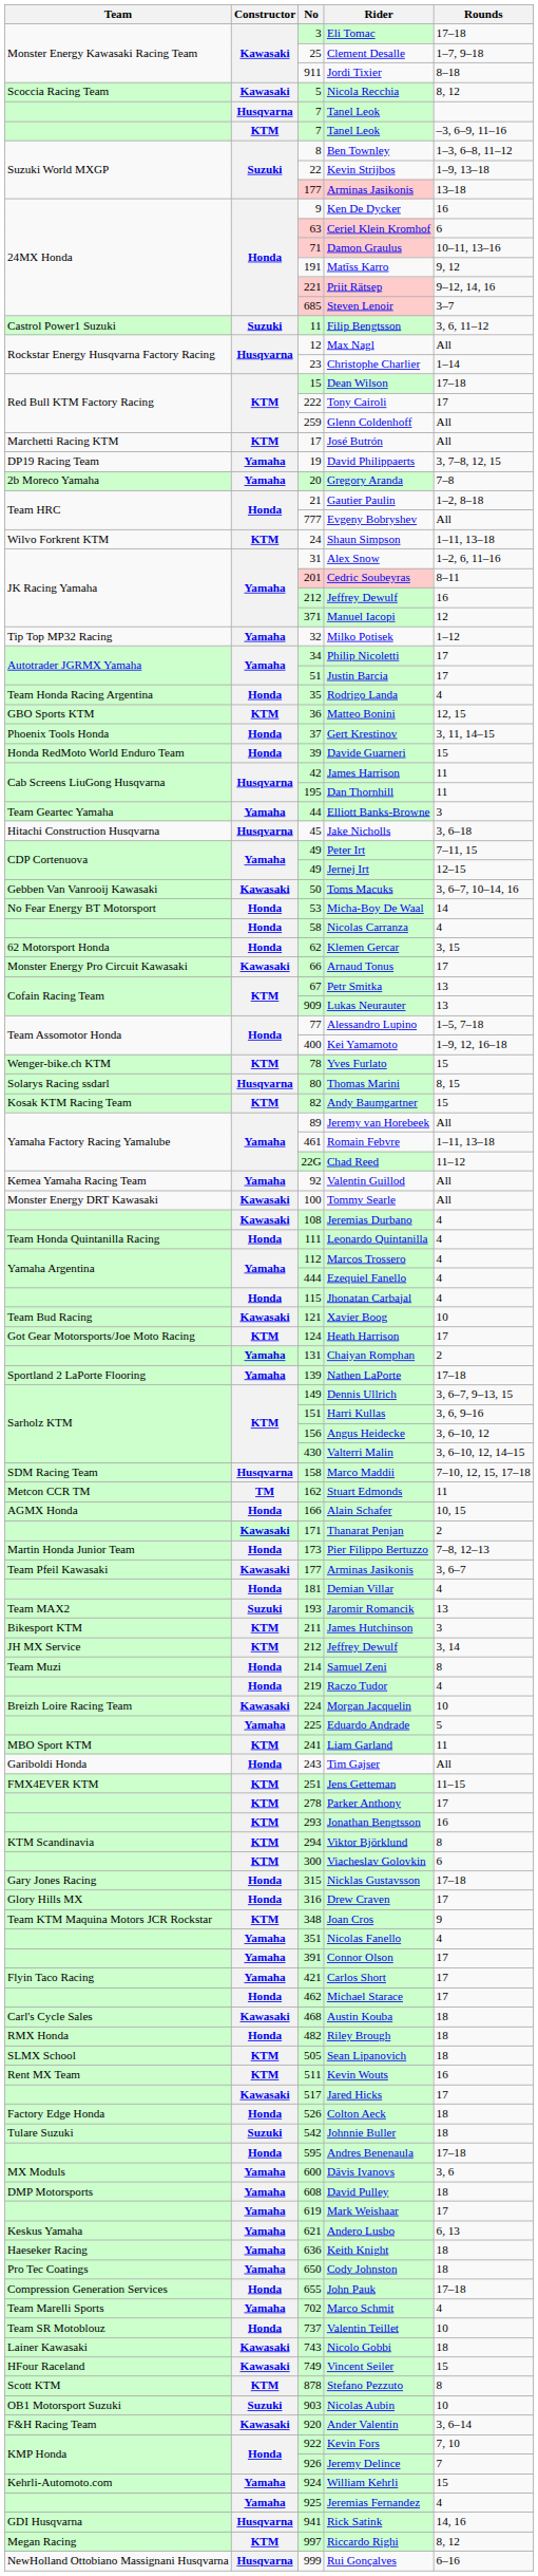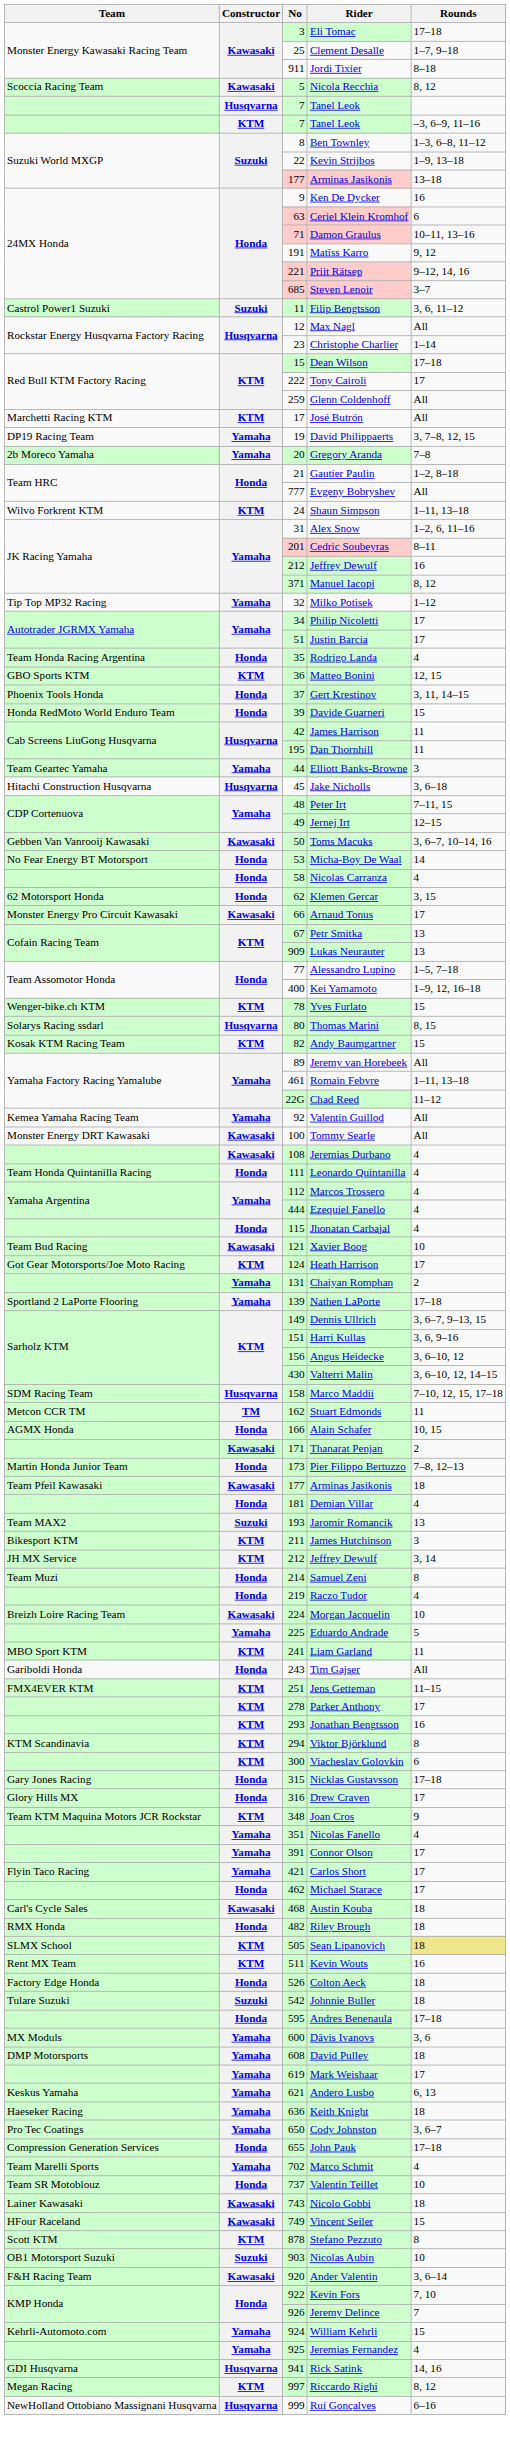Manuel Iacopi | Rounds: 12 -> 8, 12
Peter Irt | No: 49 -> 48
Kawasaki / Arminas Jasikonis | Rounds: 3, 6–7 -> 18
Sean Lipanovich | Rounds: no background -> khaki background
- row: Kawasaki | 517 | Jared Hicks | 17
Cody Johnston | Rounds: 18 -> 3, 6–7
